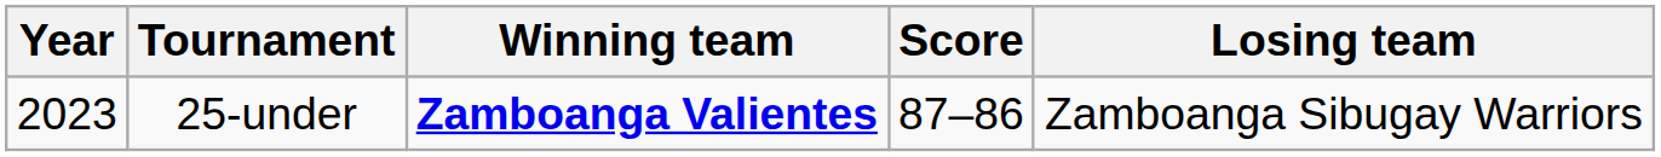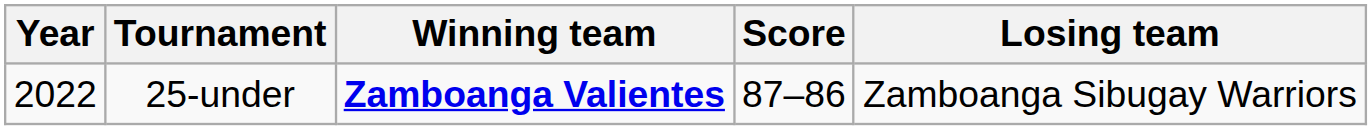25-under | Year: 2023 -> 2022
